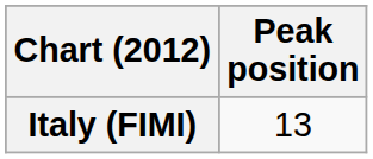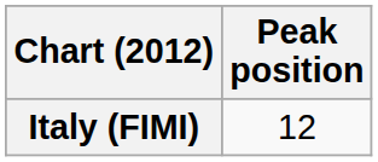Italy (FIMI) | Peak position: 13 -> 12
